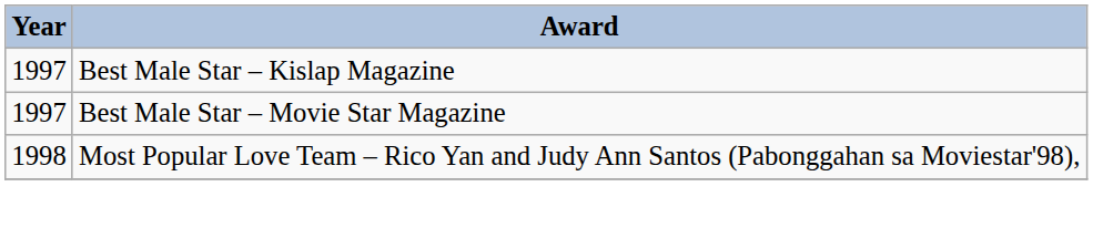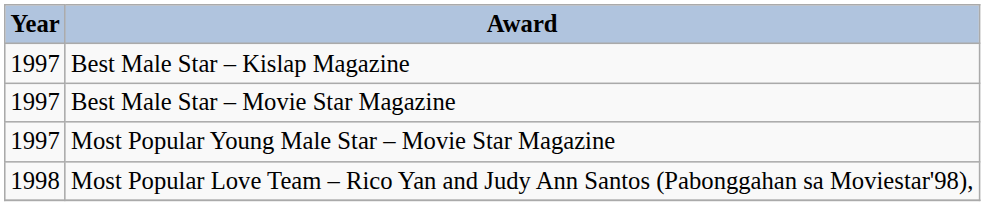+ row: 1997 | Most Popular Young Male Star – Movie Star Magazine
